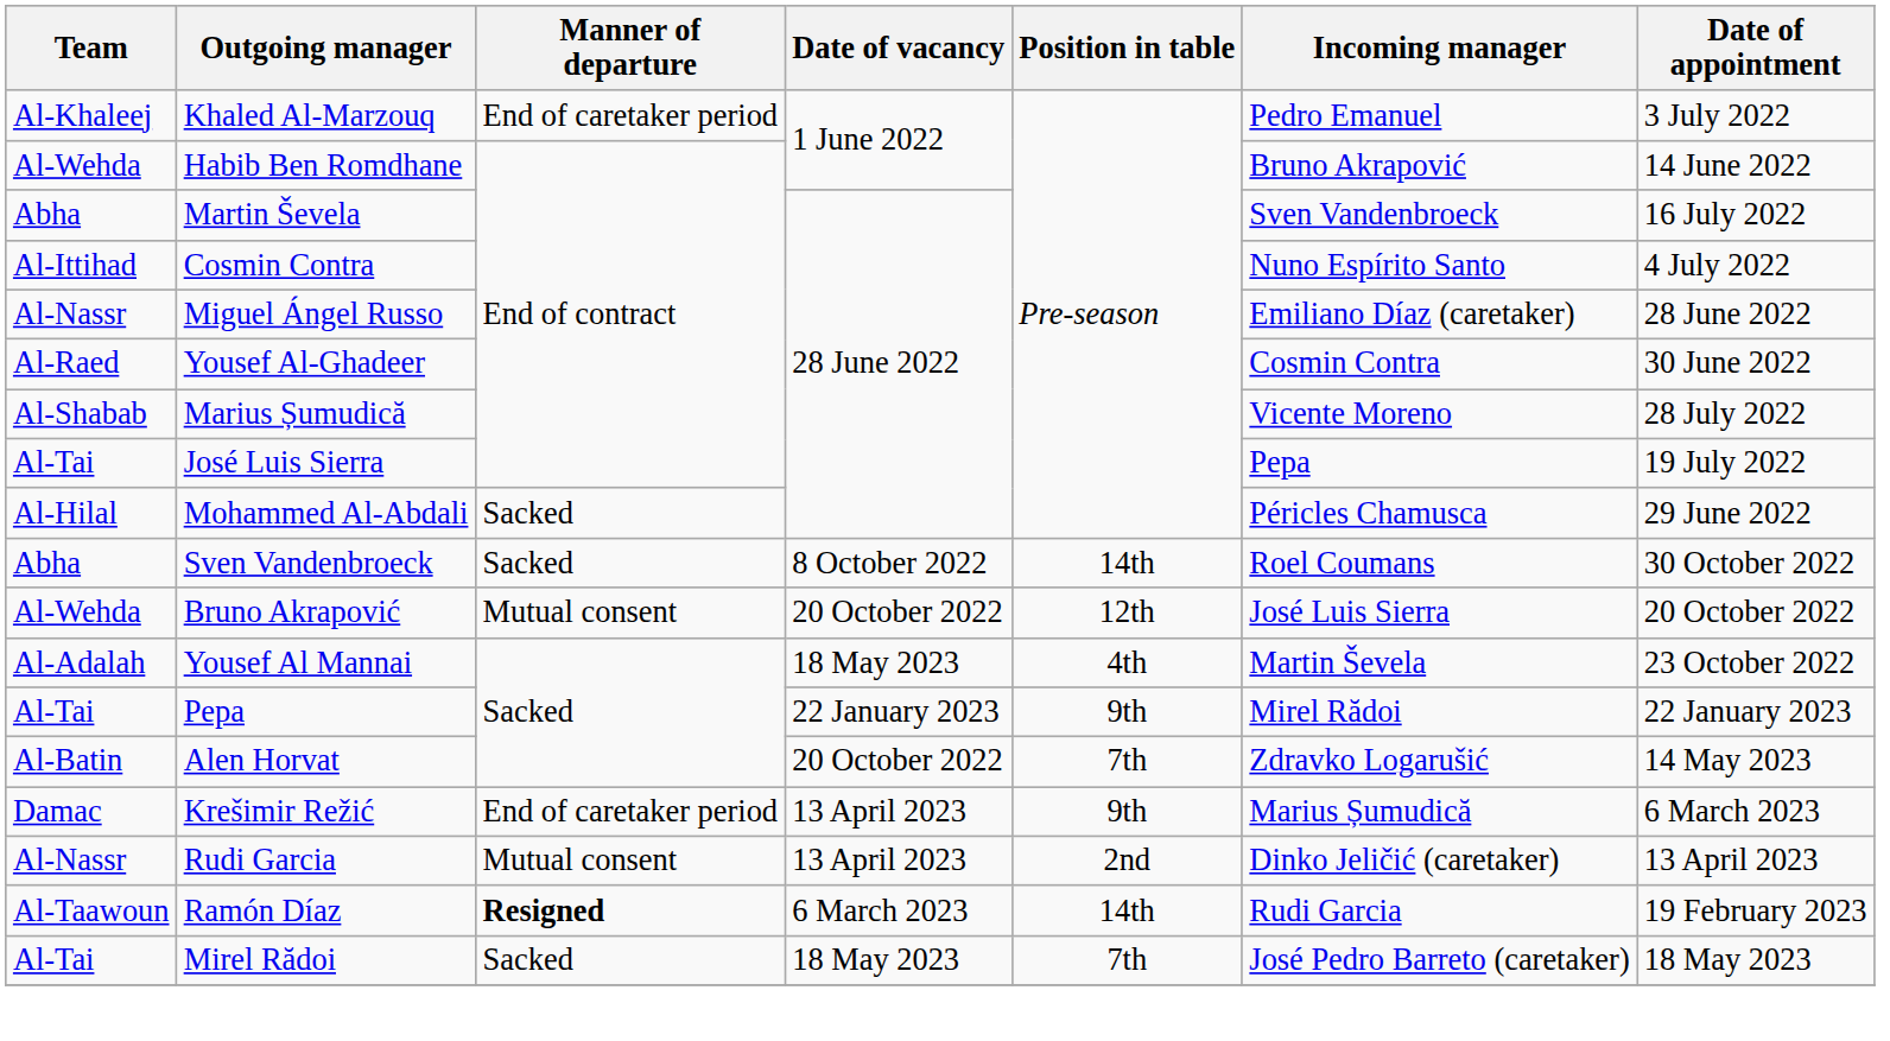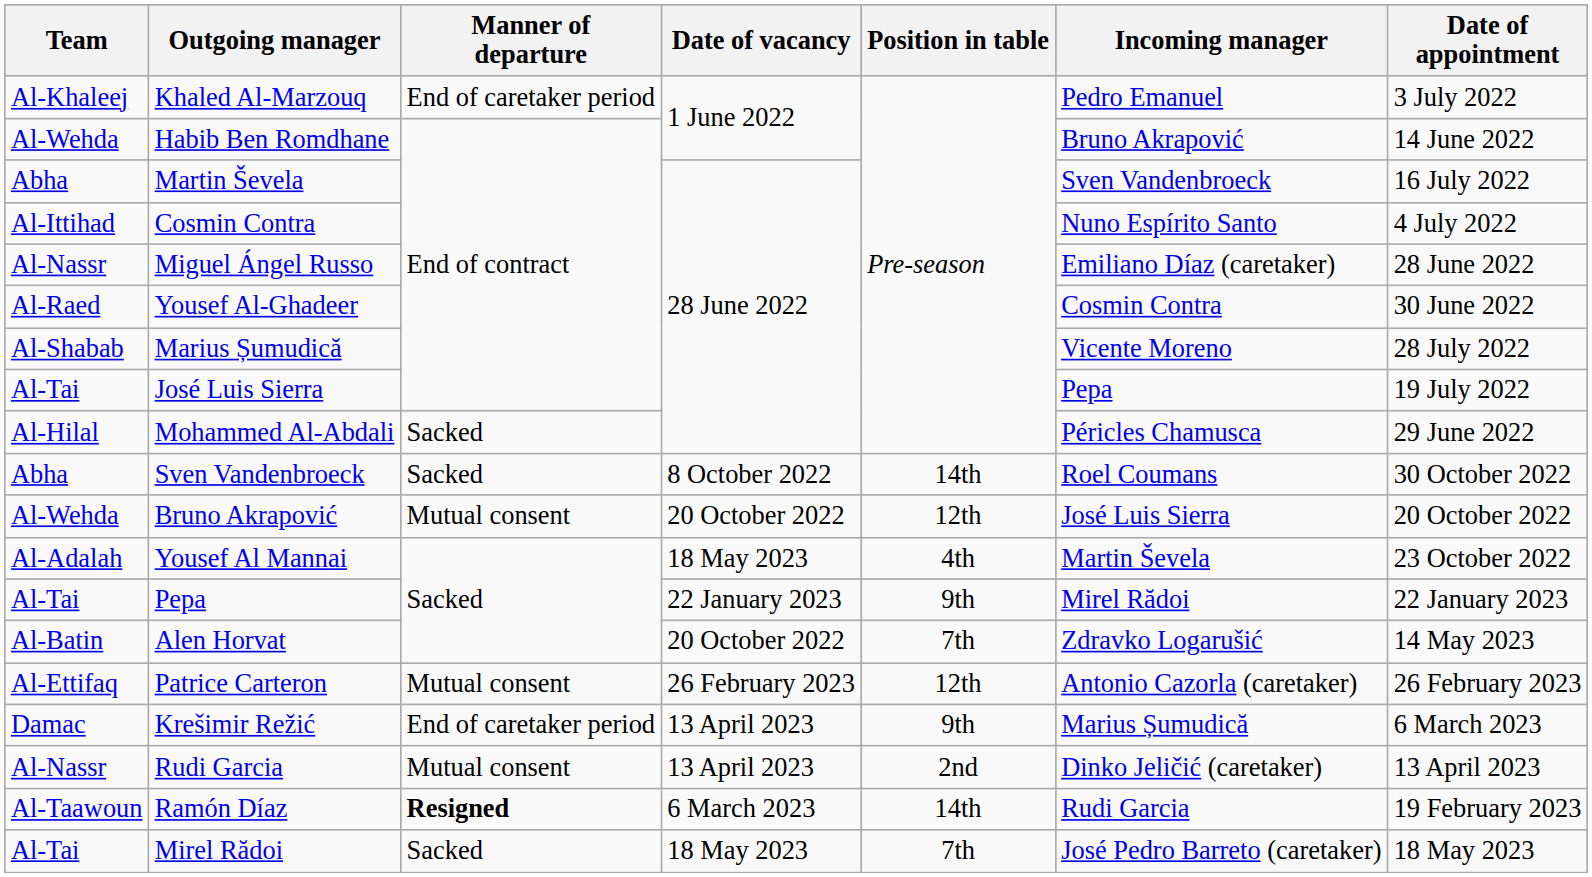+ row: Al-Ettifaq | Patrice Carteron | Mutual consent | 26 February 2023 | 12th | Antonio Cazorla (caretaker) | 26 February 2023
